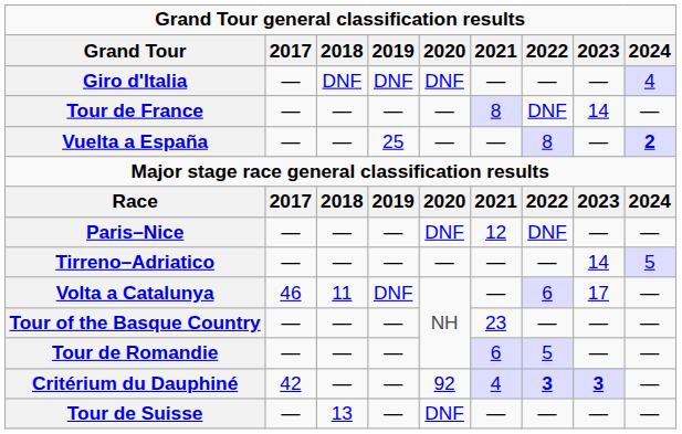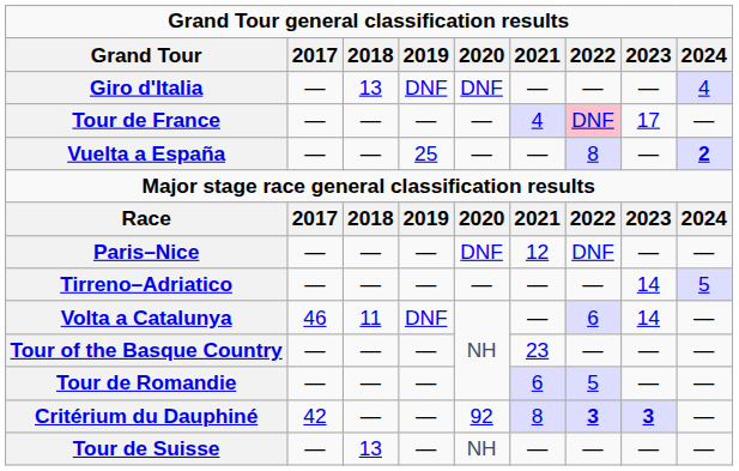Giro d'Italia | 2018: DNF -> 13
Tour de France | 2021: 8 -> 4
Tour de France | 2022: no background -> pink background
Tour de France | 2023: 14 -> 17
Volta a Catalunya | 2023: 17 -> 14
Critérium du Dauphiné | 2021: 4 -> 8
Tour de Suisse | 2020: DNF -> NH
